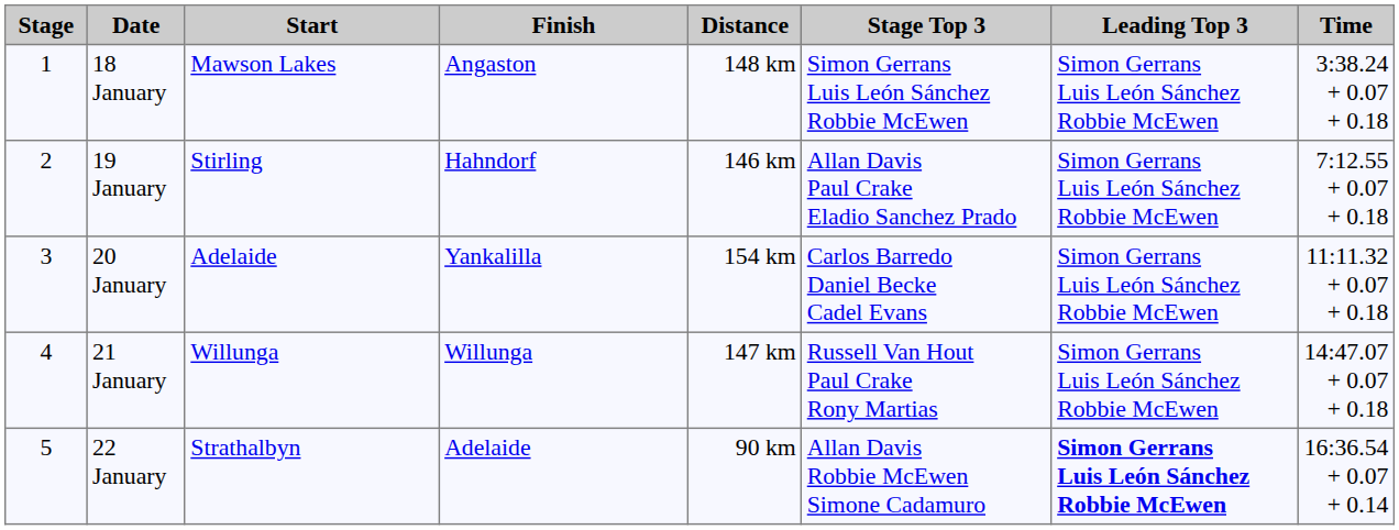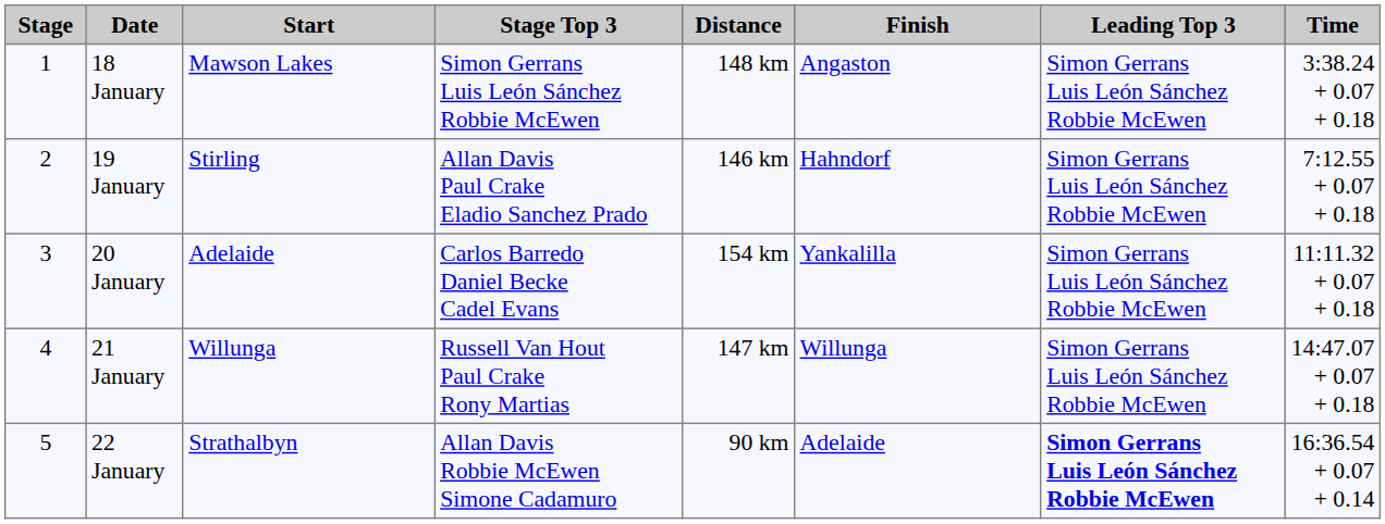columns swapped: Finish <-> Stage Top 3
